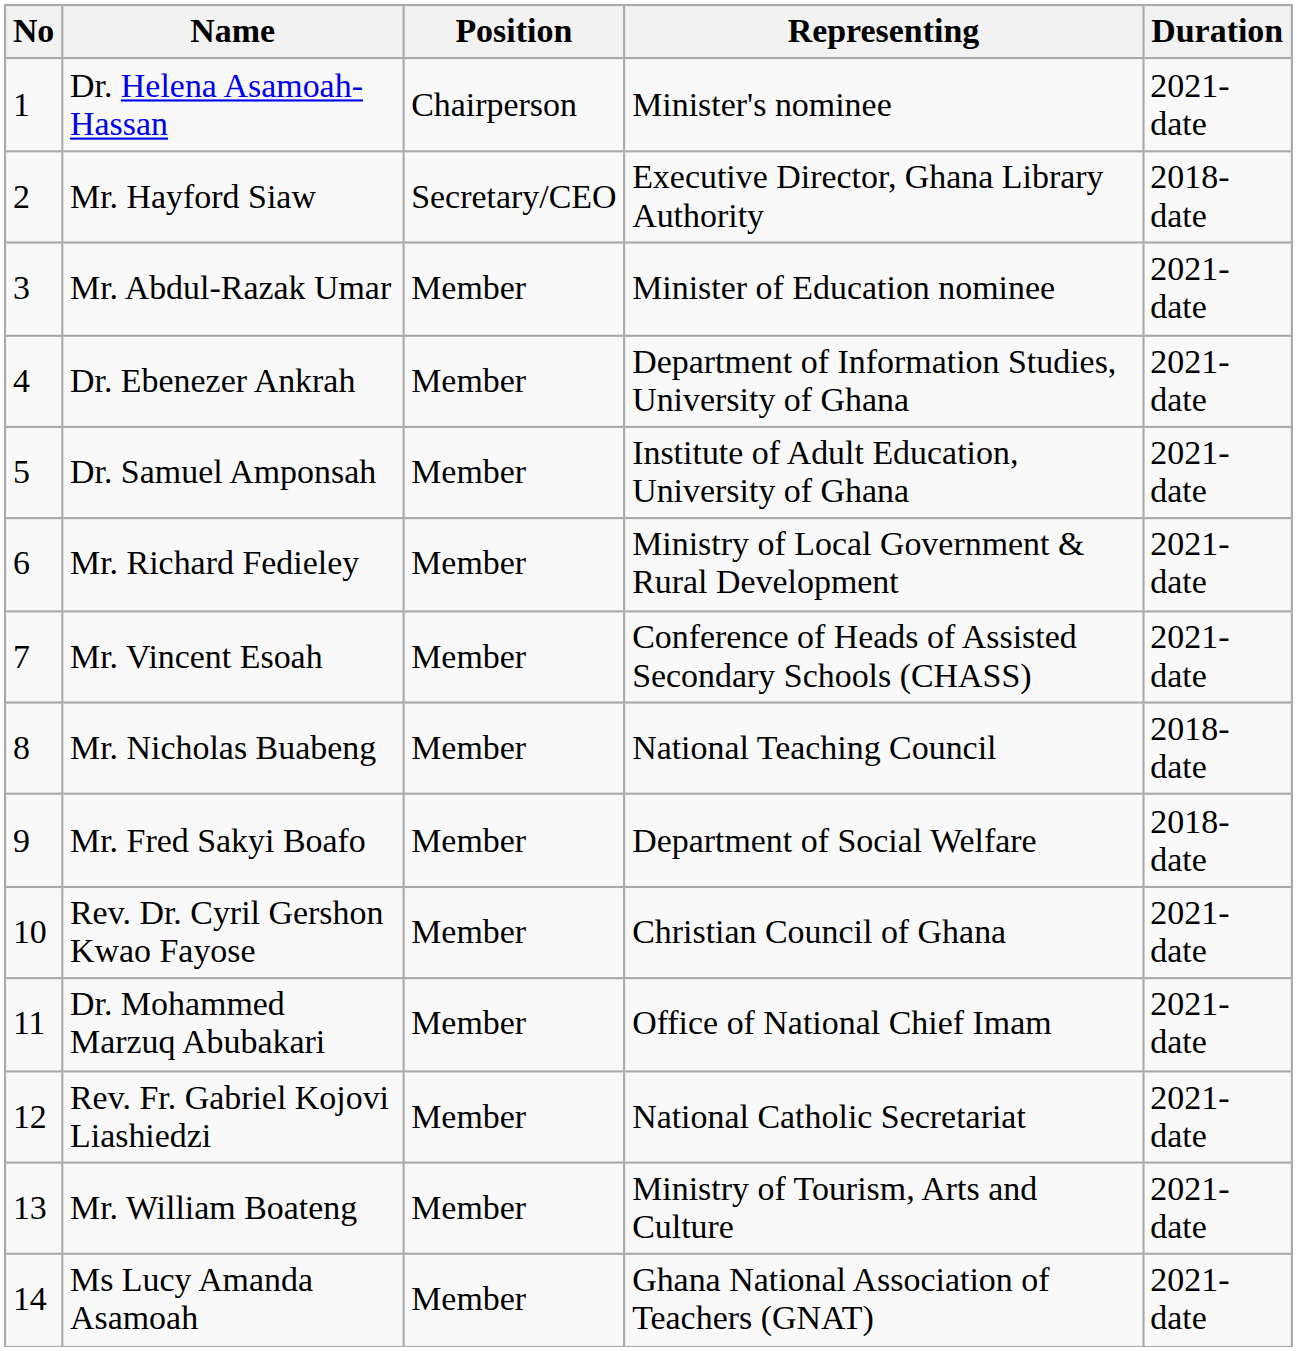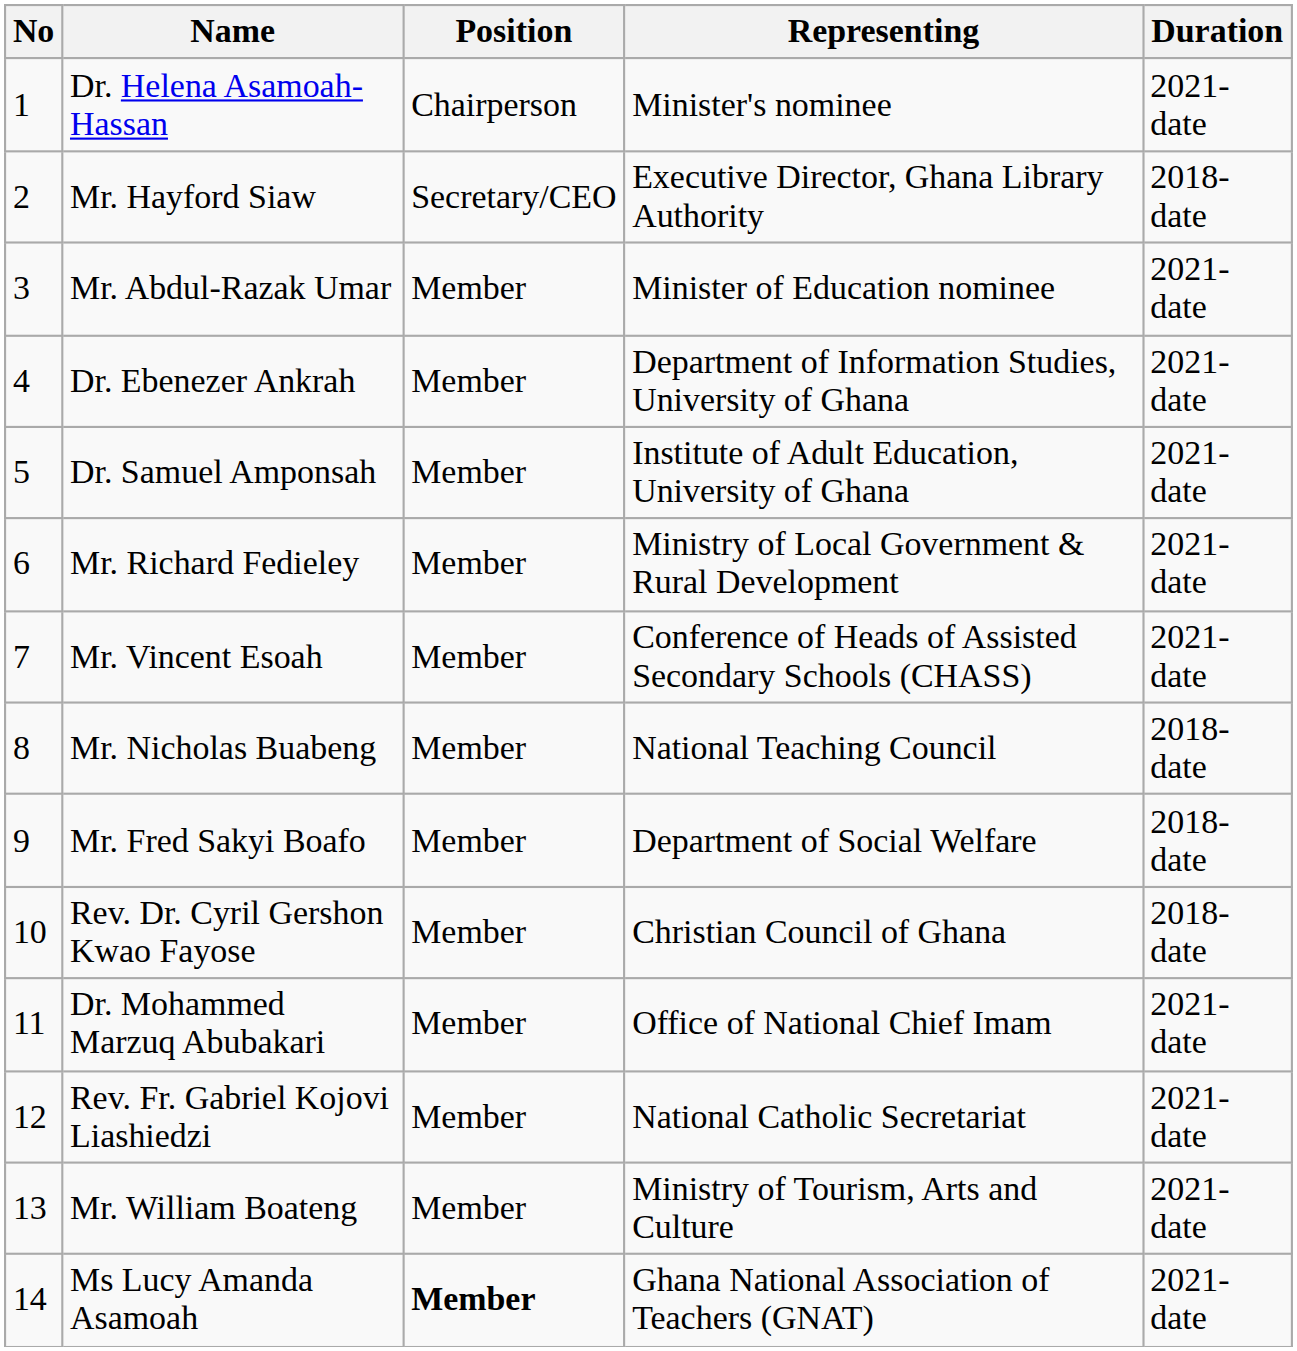Rev. Dr. Cyril Gershon Kwao Fayose | Duration: 2021-date -> 2018-date
Ms Lucy Amanda Asamoah | Position: normal -> bold
